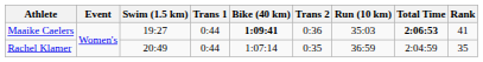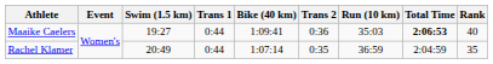Maaike Caelers | Bike (40 km): bold -> normal
Maaike Caelers | Rank: 41 -> 40
